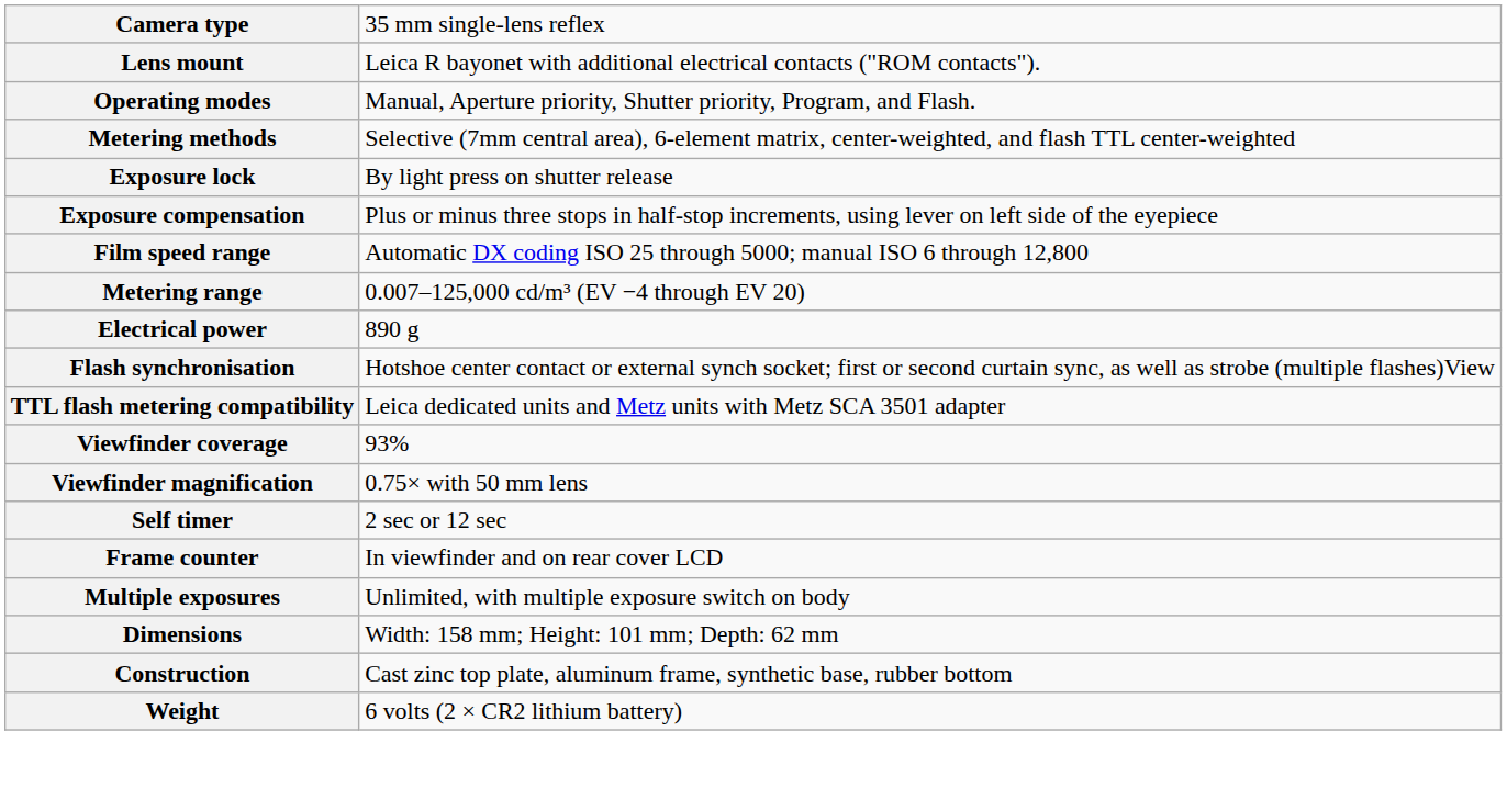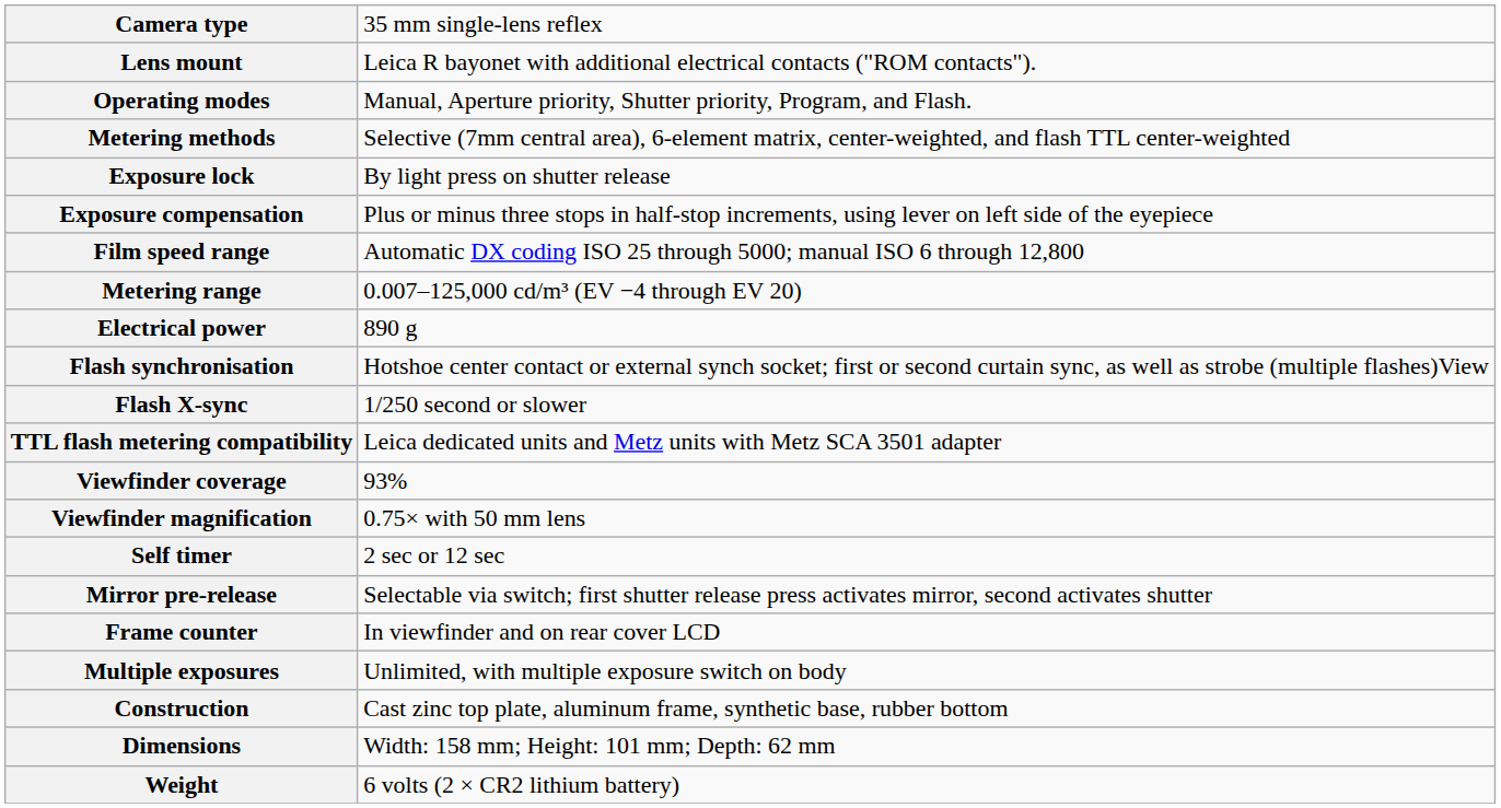+ row: Flash X-sync | 1/250 second or slower
+ row: Mirror pre-release | Selectable via switch; first shutter release press activates mirror, second activates shutter
rows swapped: Construction <-> Dimensions
